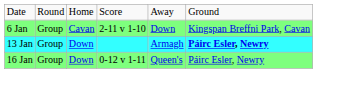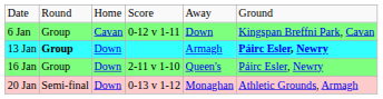6 Jan | column 4: 2-11 v 1-10 -> 0-12 v 1-11
13 Jan | column 2: normal -> bold
16 Jan | column 4: 0-12 v 1-11 -> 2-11 v 1-10
+ row: 20 Jan | Semi-final | Down | 0-13 v 1-12 | Monaghan | Athletic Grounds, Armagh
